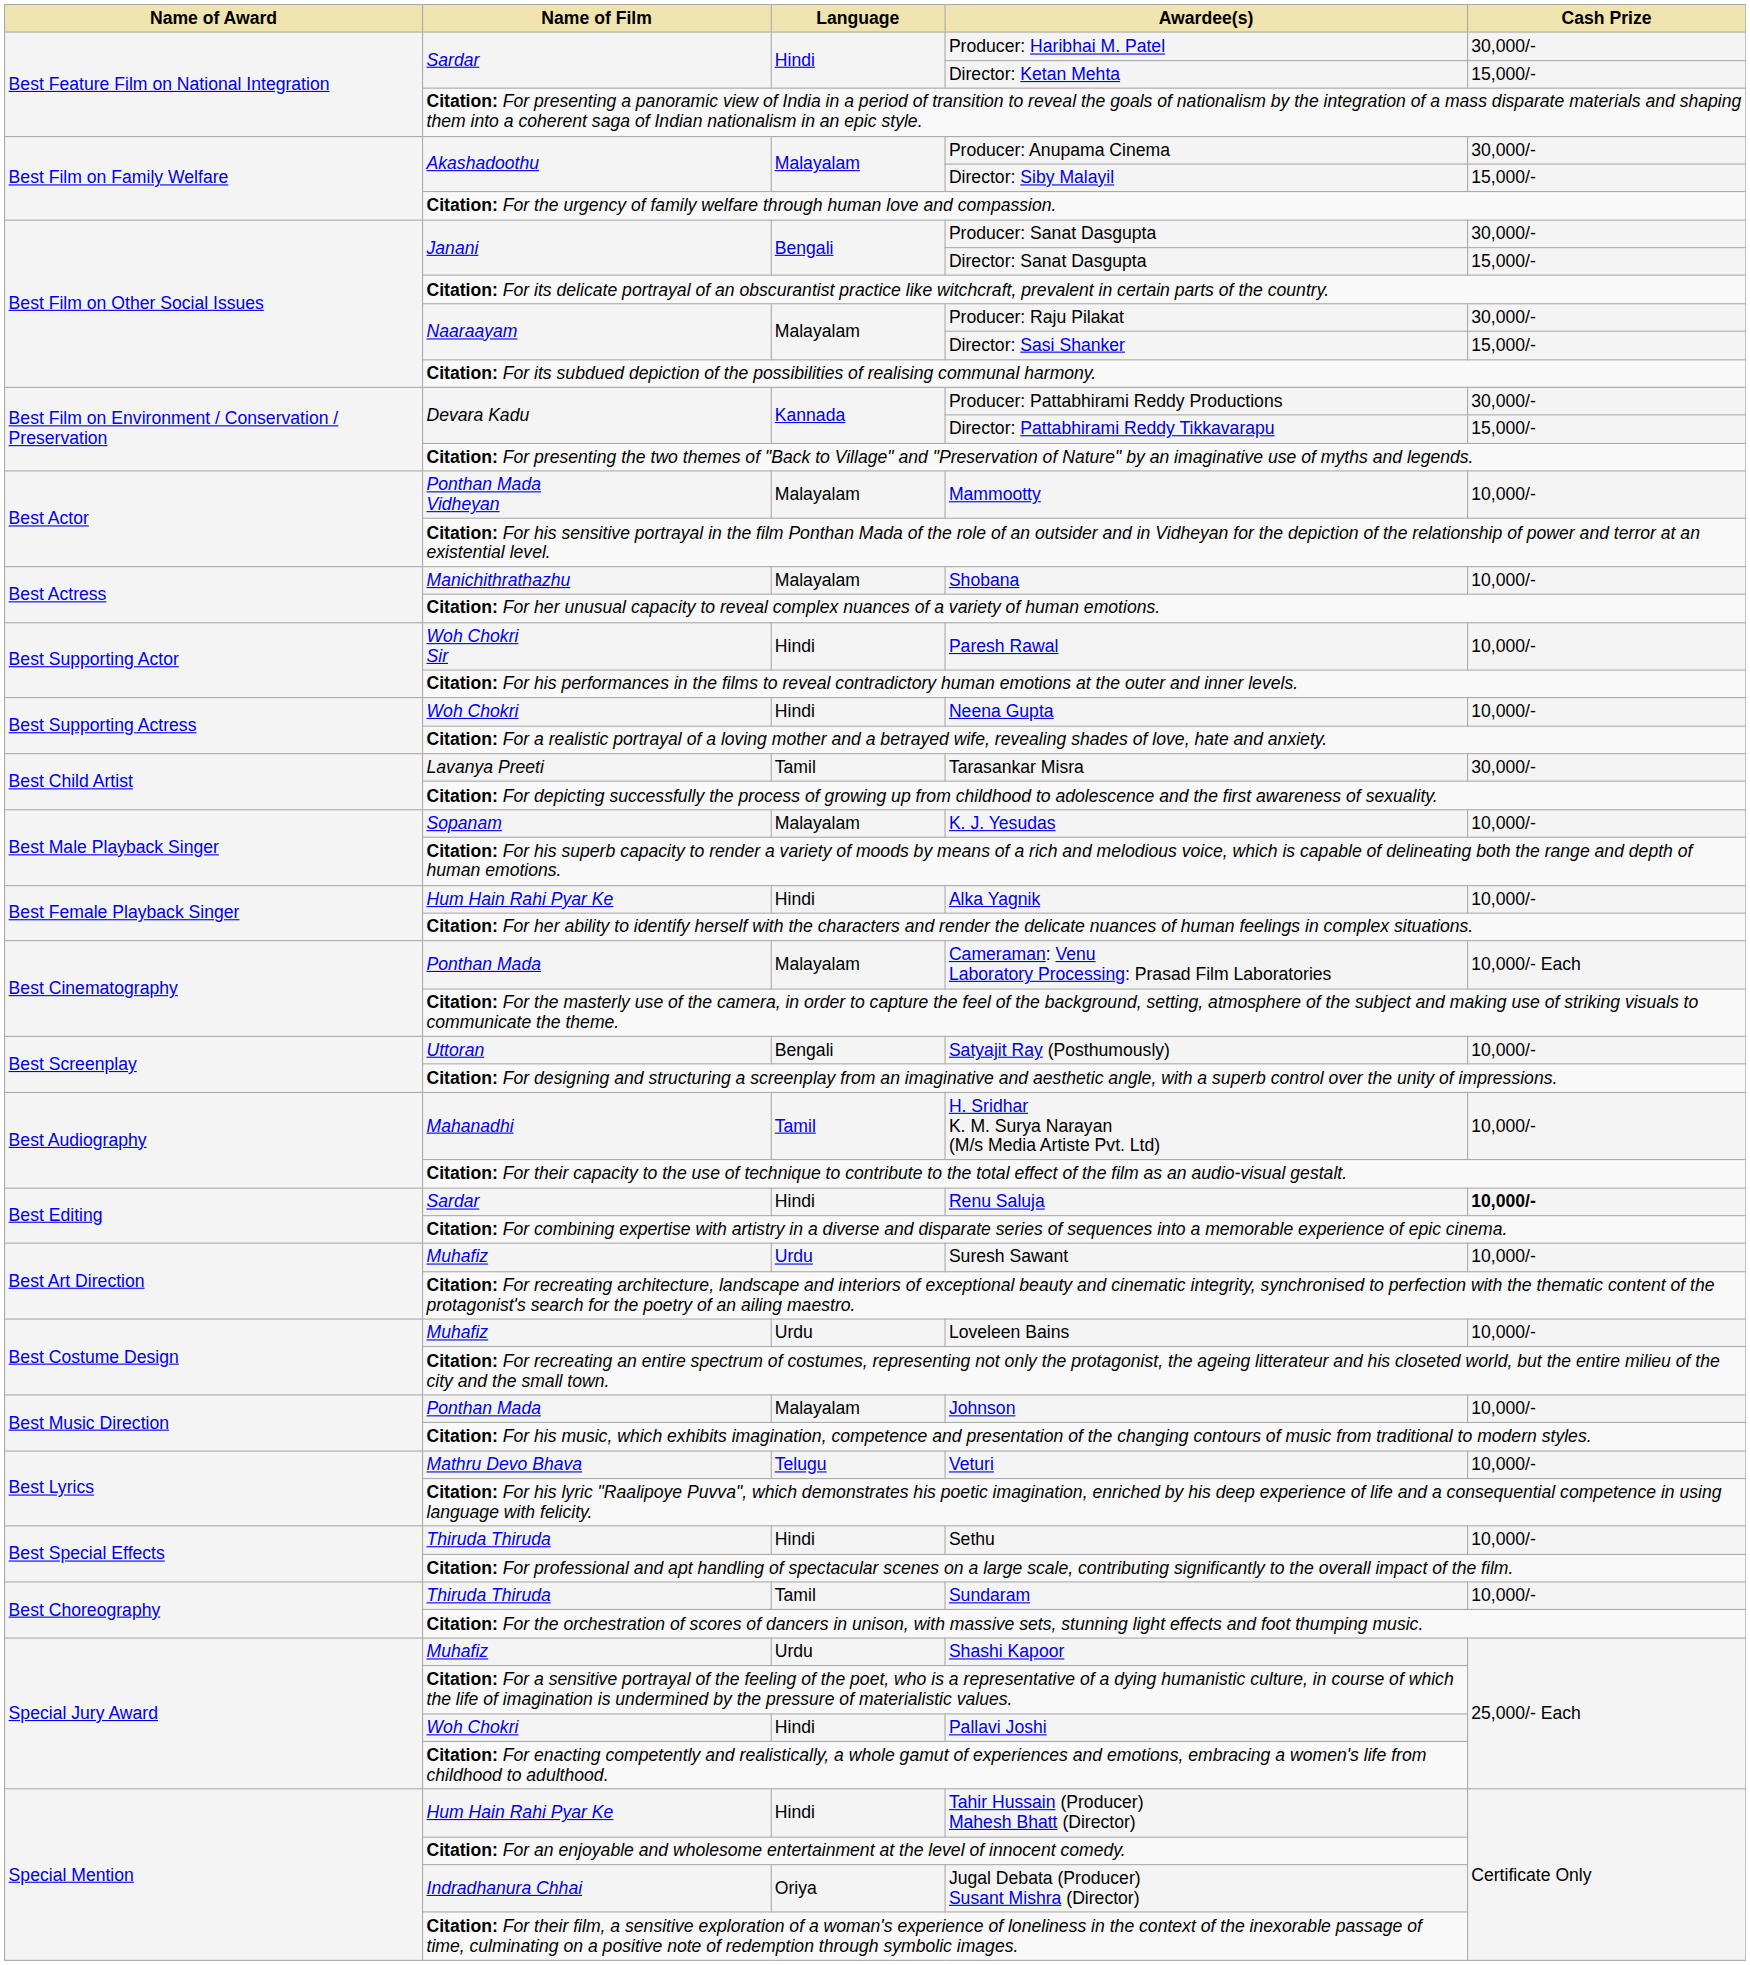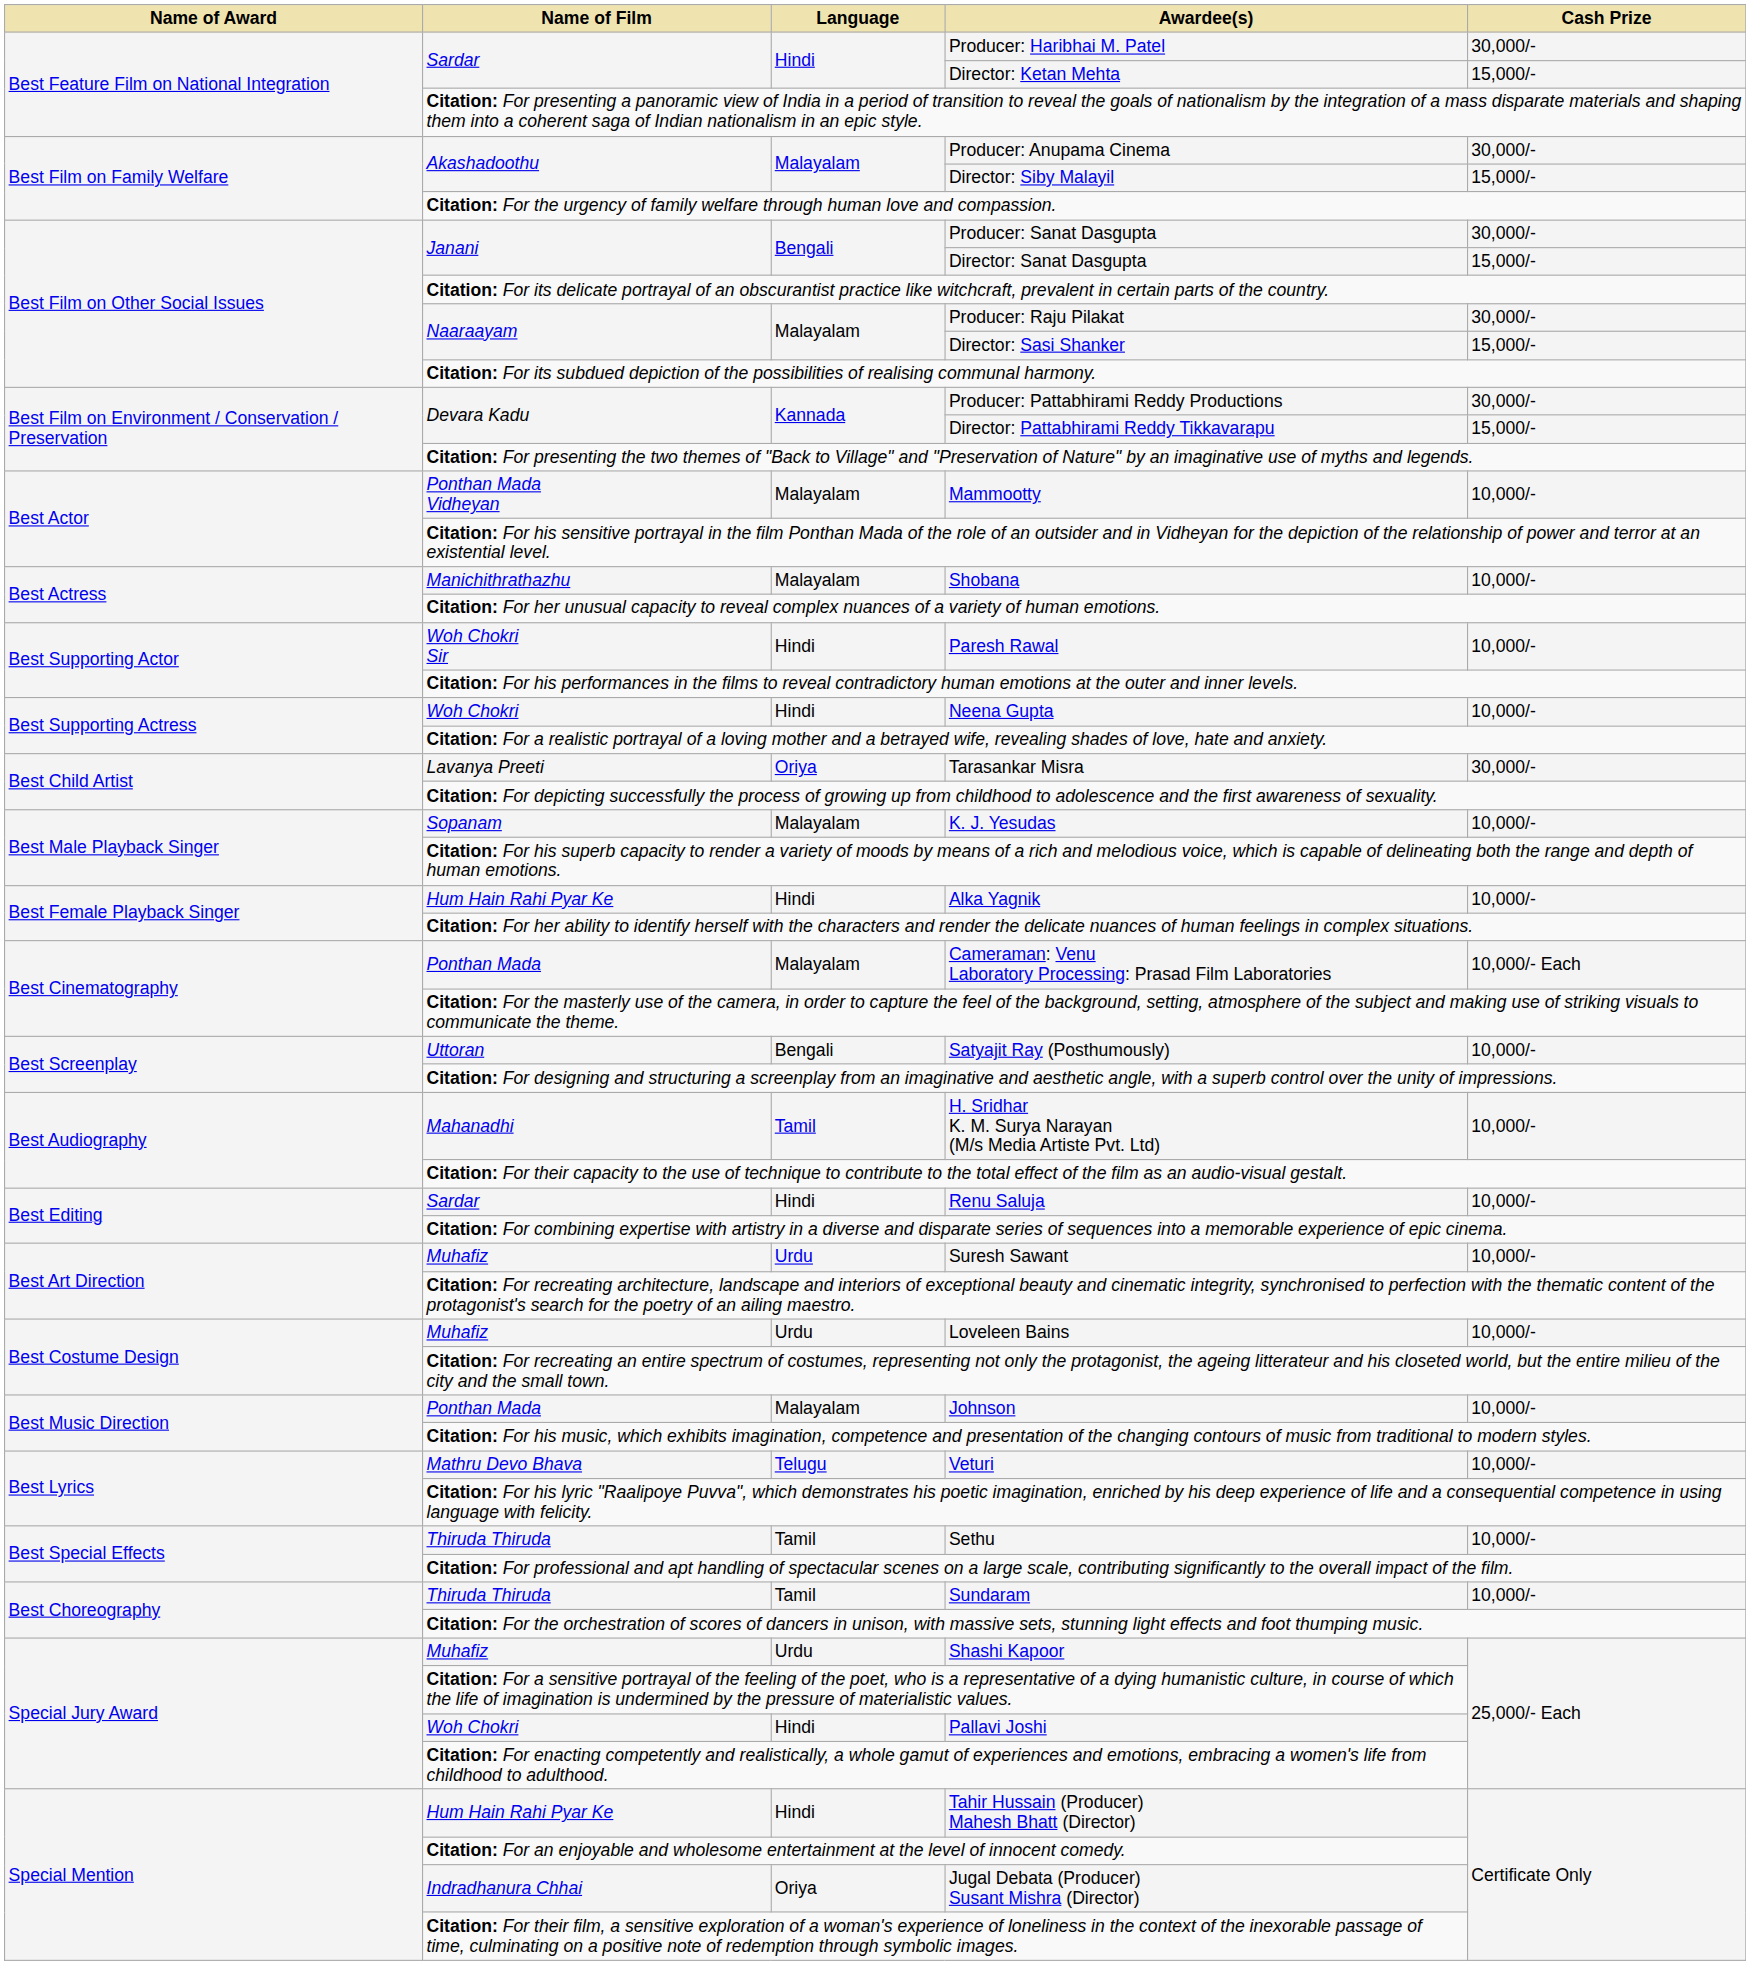Tarasankar Misra | Language: Tamil -> Oriya
Renu Saluja | Cash Prize: bold -> normal
Sethu | Language: Hindi -> Tamil
